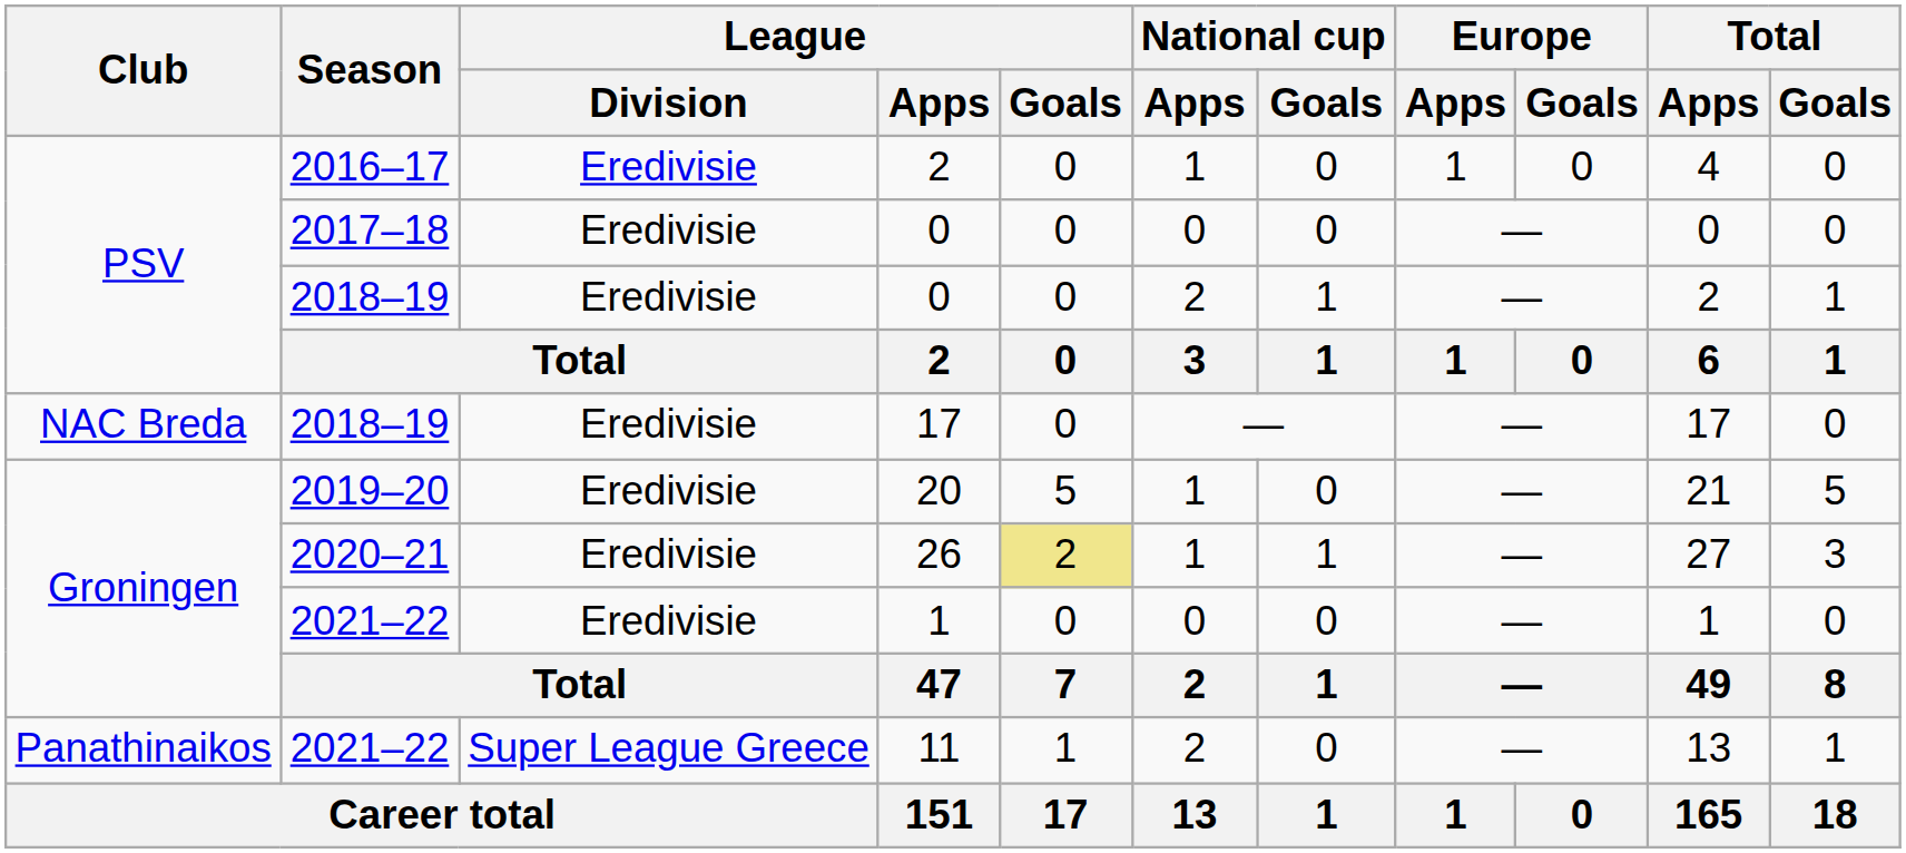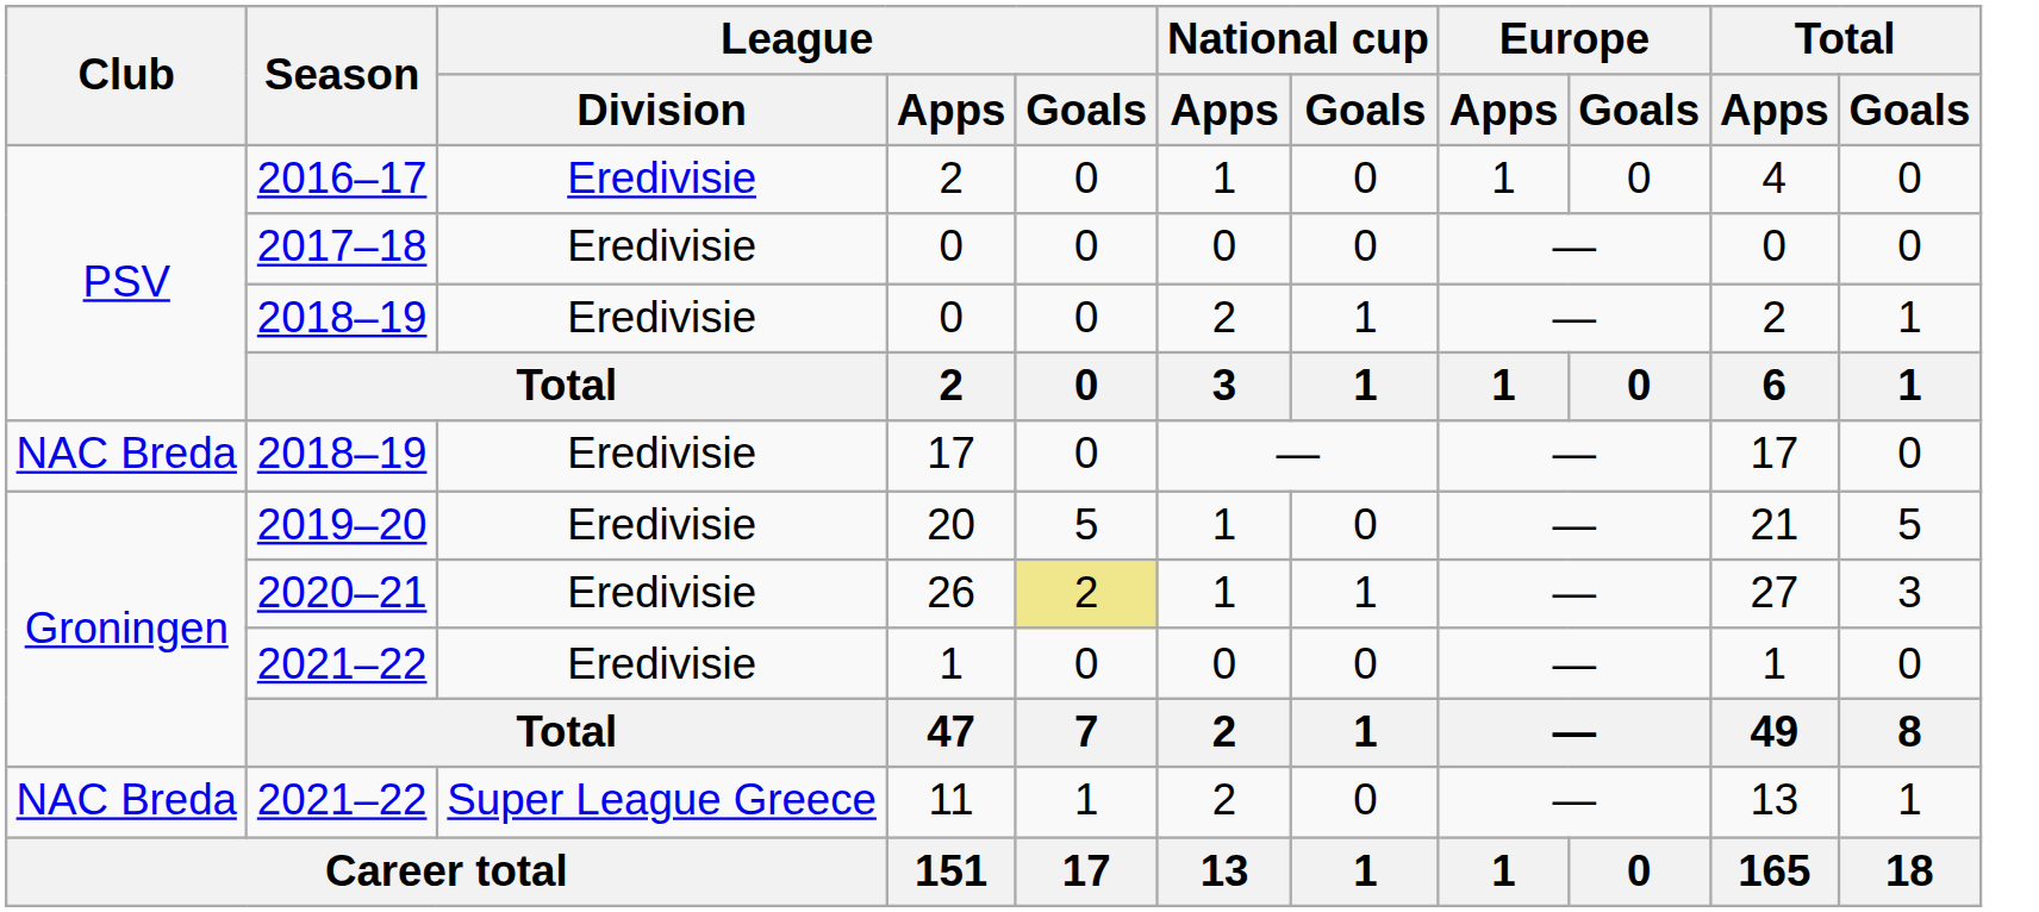11 | Club: Panathinaikos -> NAC Breda
